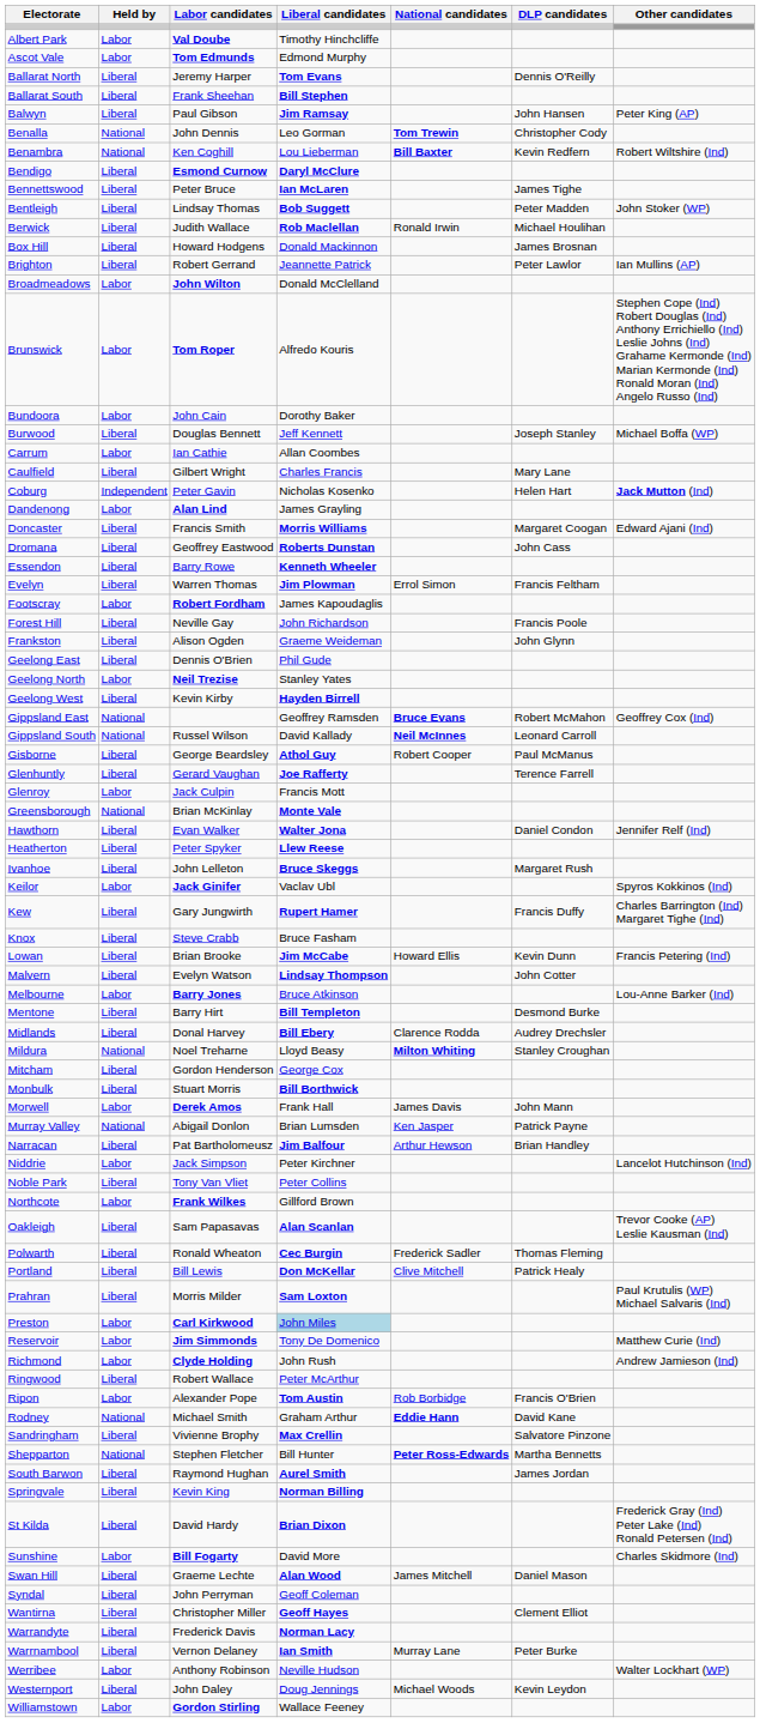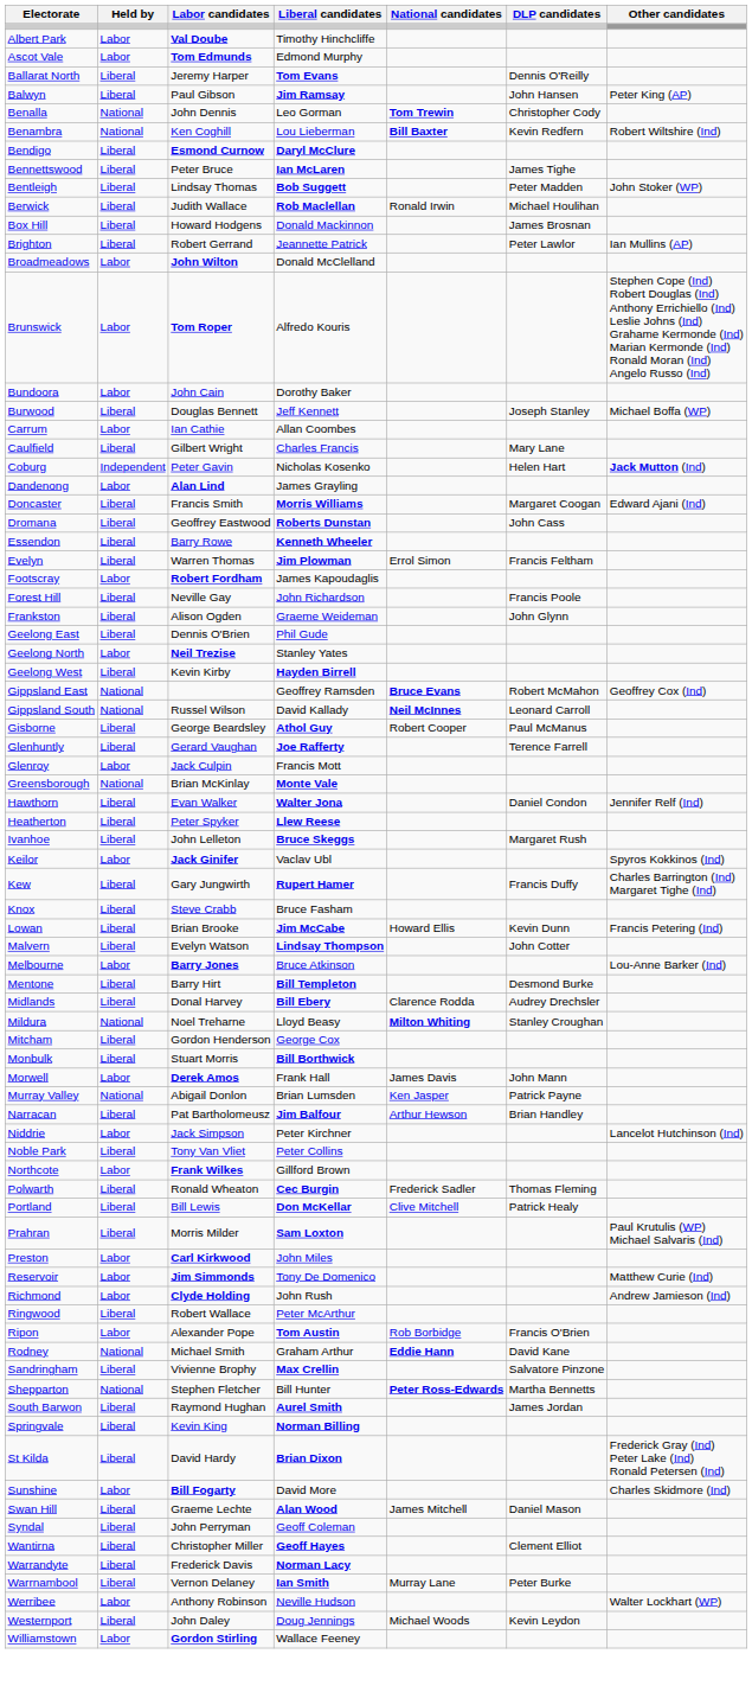- row: Ballarat South | Liberal | Frank Sheehan | Bill Stephen
- row: Oakleigh | Liberal | Sam Papasavas | Alan Scanlan | Trevor Cooke (AP) Leslie Kausman (Ind)
Preston | Liberal candidates: lightblue background -> no background
